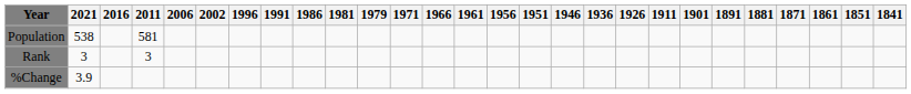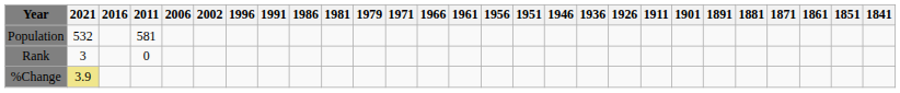Population | 2021: 538 -> 532
Rank | 2011: 3 -> 0
%Change | 2021: no background -> khaki background
